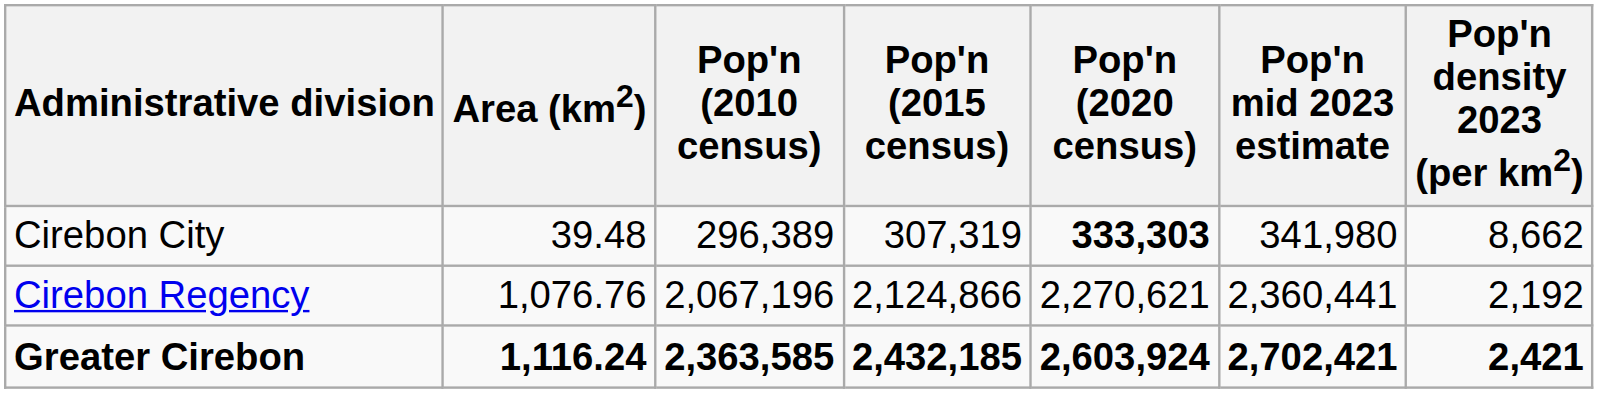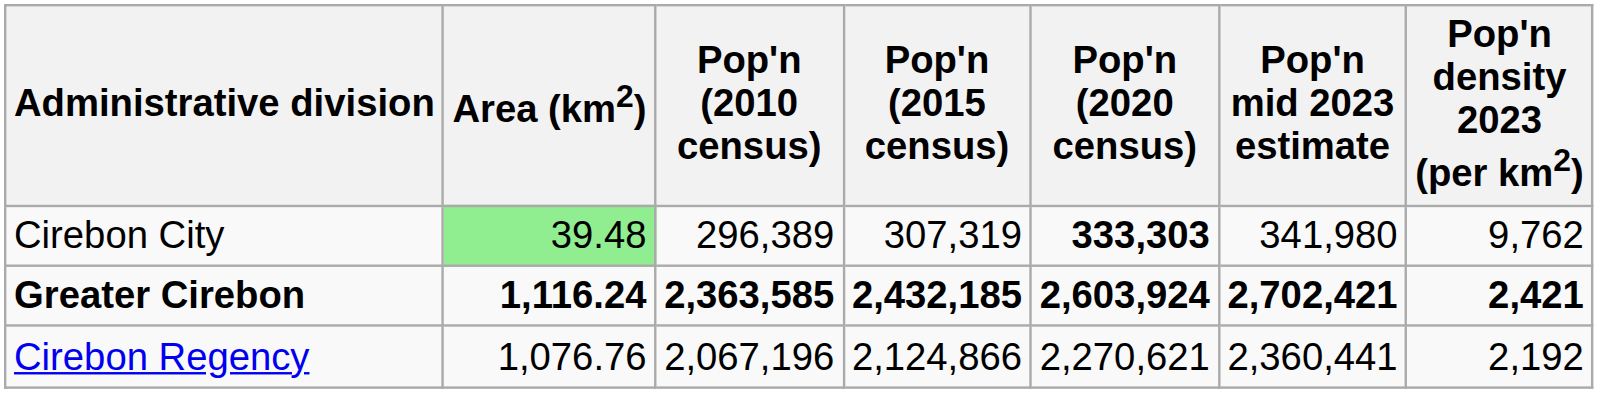Cirebon City | Area (km2): no background -> lightgreen background
Cirebon City | Pop'n density 2023 (per km2): 8,662 -> 9,762
rows swapped: Cirebon Regency <-> Greater Cirebon
